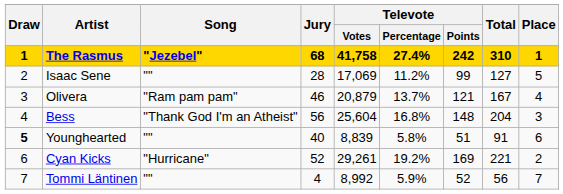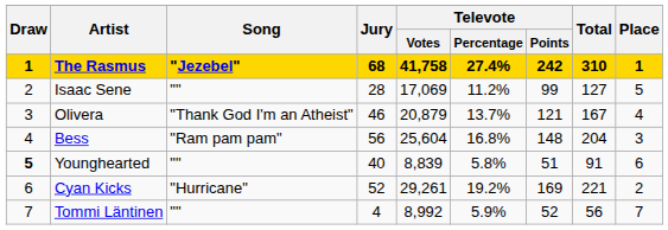Olivera | Song: "Ram pam pam" -> "Thank God I'm an Atheist"
Bess | Song: "Thank God I'm an Atheist" -> "Ram pam pam"
